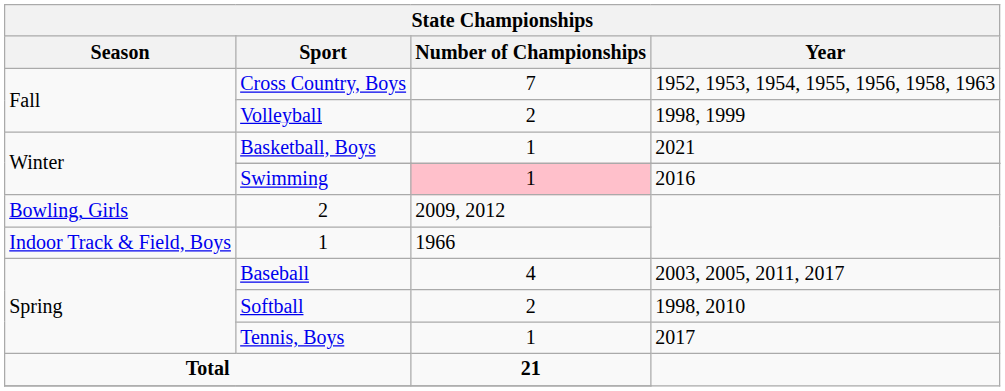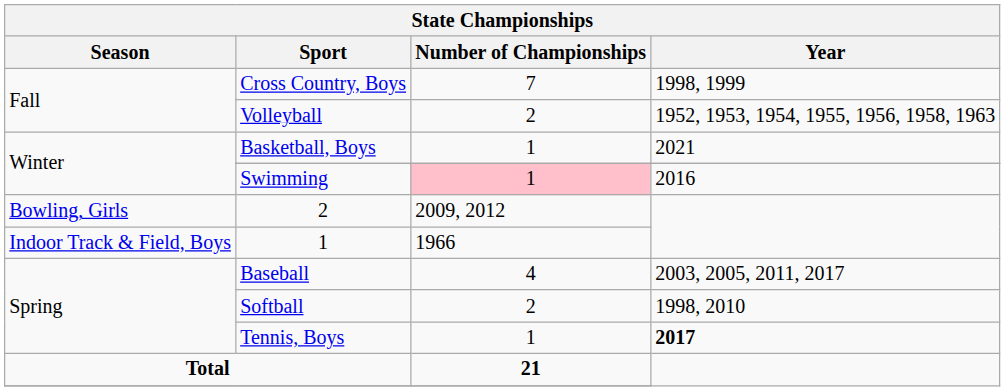Cross Country, Boys | Year: 1952, 1953, 1954, 1955, 1956, 1958, 1963 -> 1998, 1999
Volleyball | Year: 1998, 1999 -> 1952, 1953, 1954, 1955, 1956, 1958, 1963
Tennis, Boys | Year: normal -> bold
